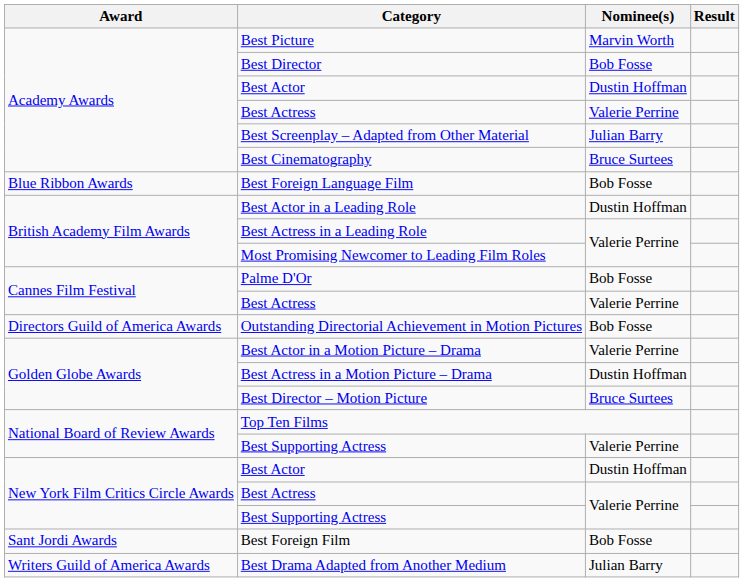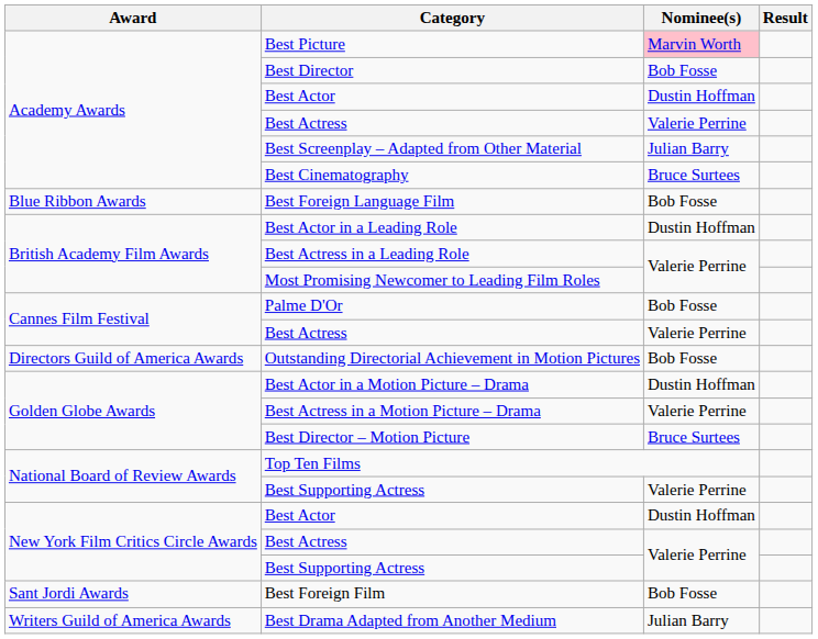Best Picture | Nominee(s): no background -> pink background
Best Actor in a Motion Picture – Drama | Nominee(s): Valerie Perrine -> Dustin Hoffman
Best Actress in a Motion Picture – Drama | Nominee(s): Dustin Hoffman -> Valerie Perrine
